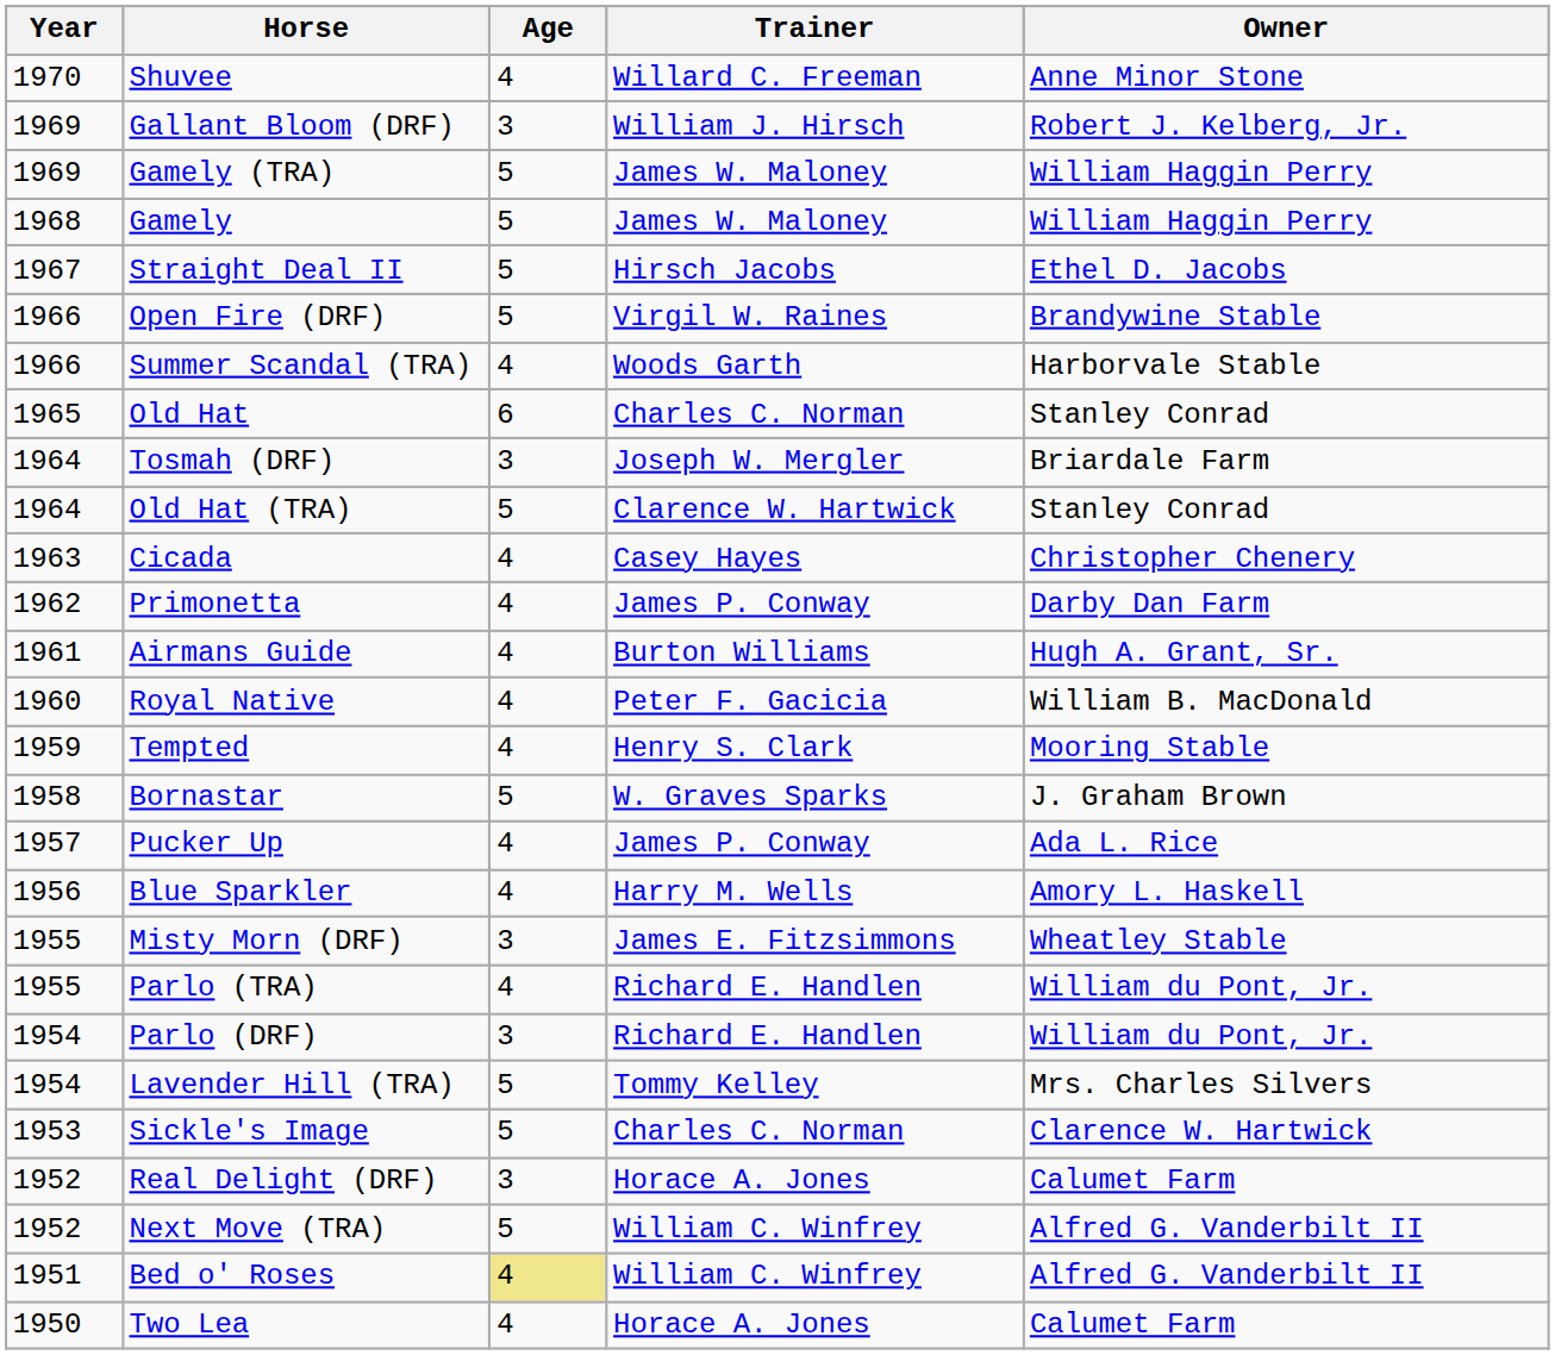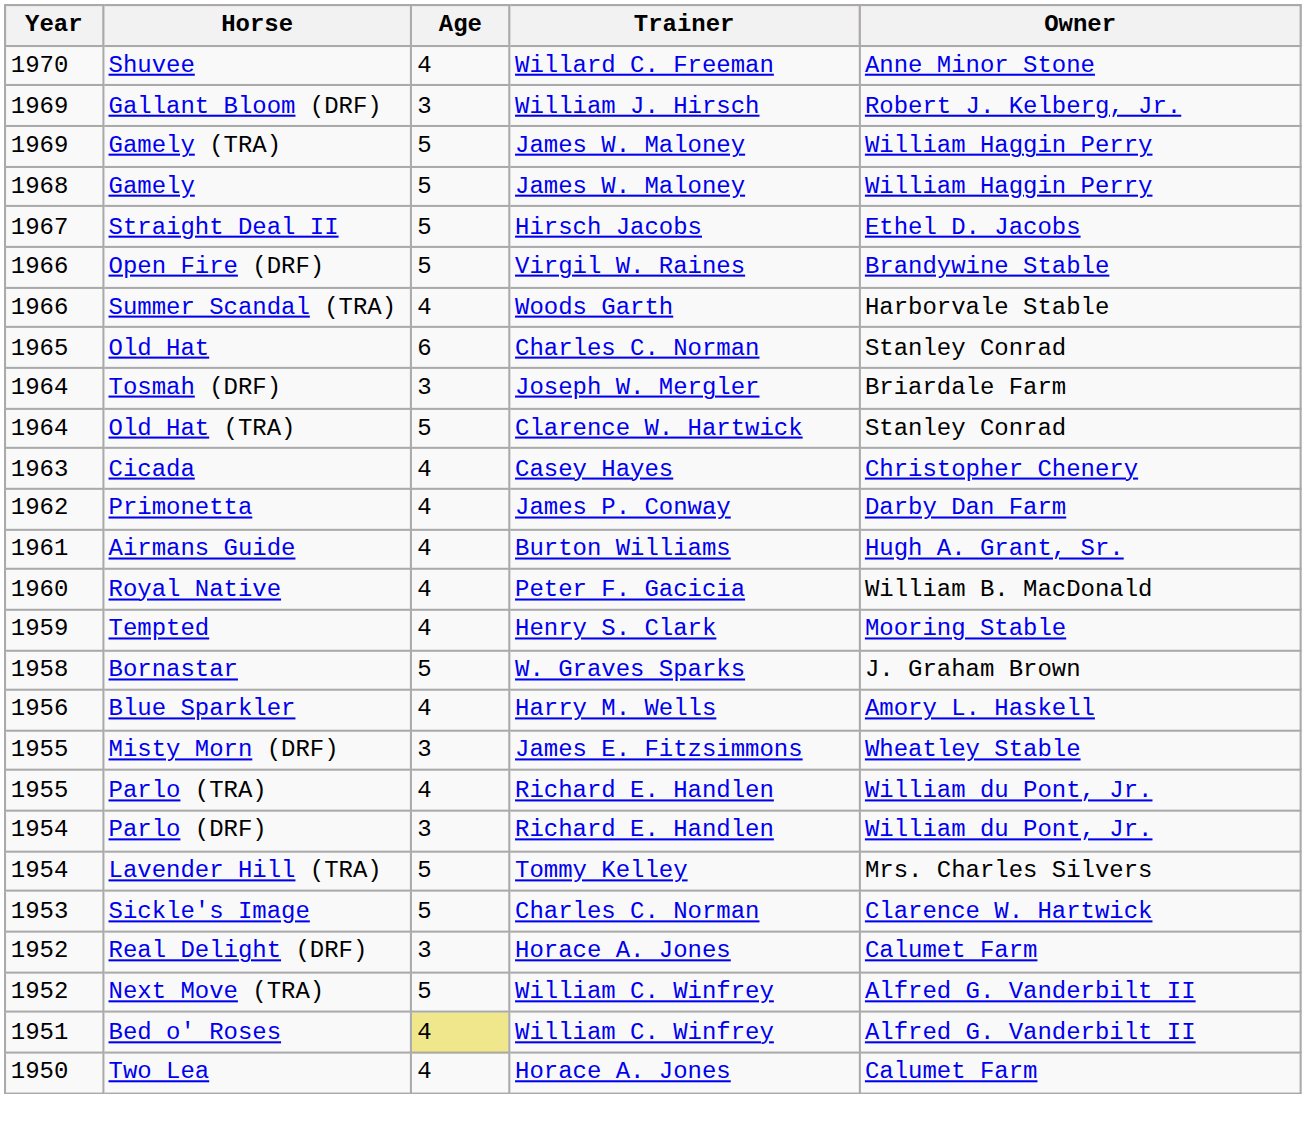- row: 1957 | Pucker Up | 4 | James P. Conway | Ada L. Rice
